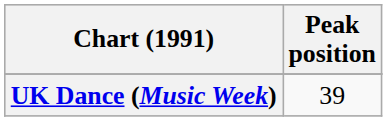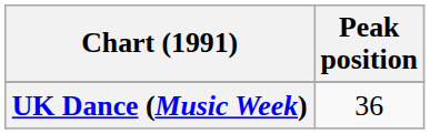UK Dance (Music Week) | Peak position: 39 -> 36
